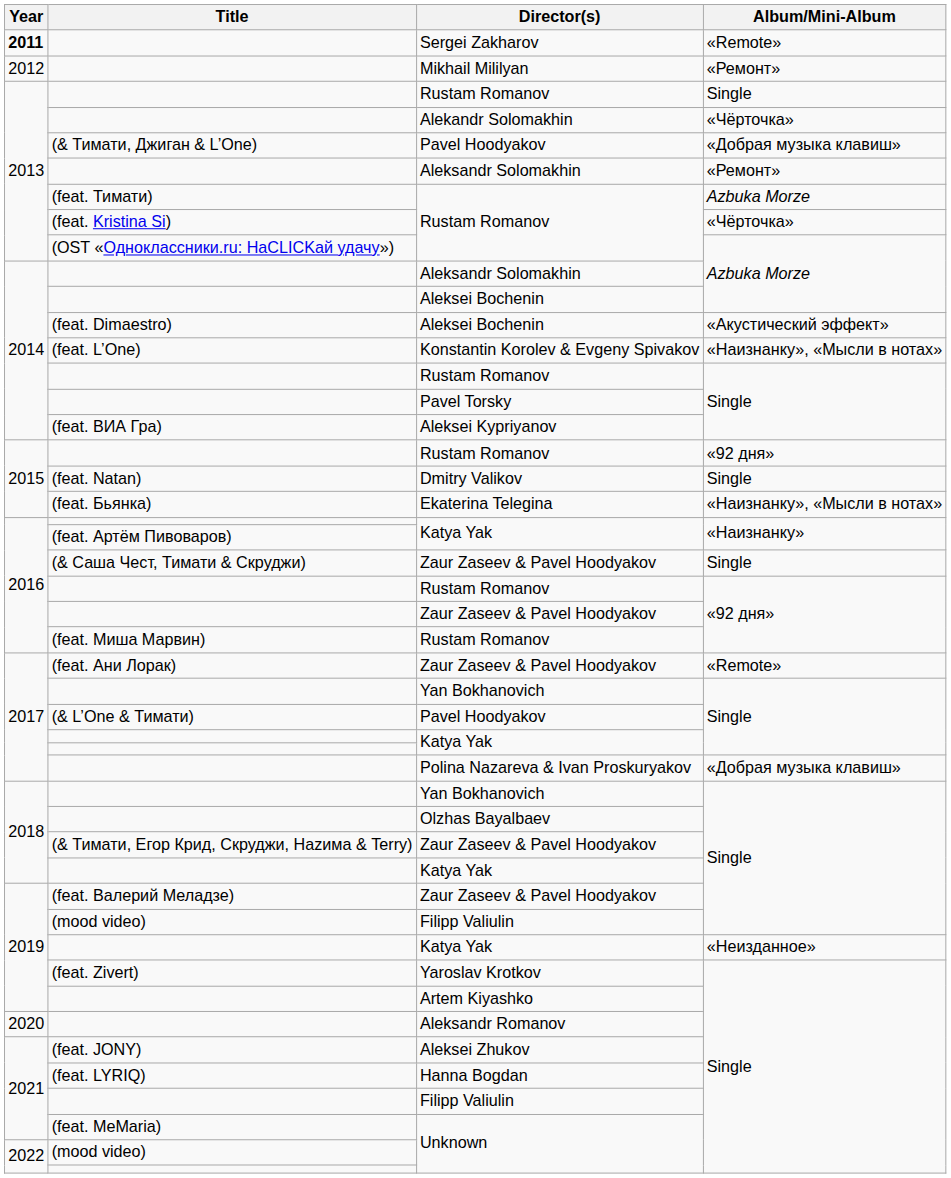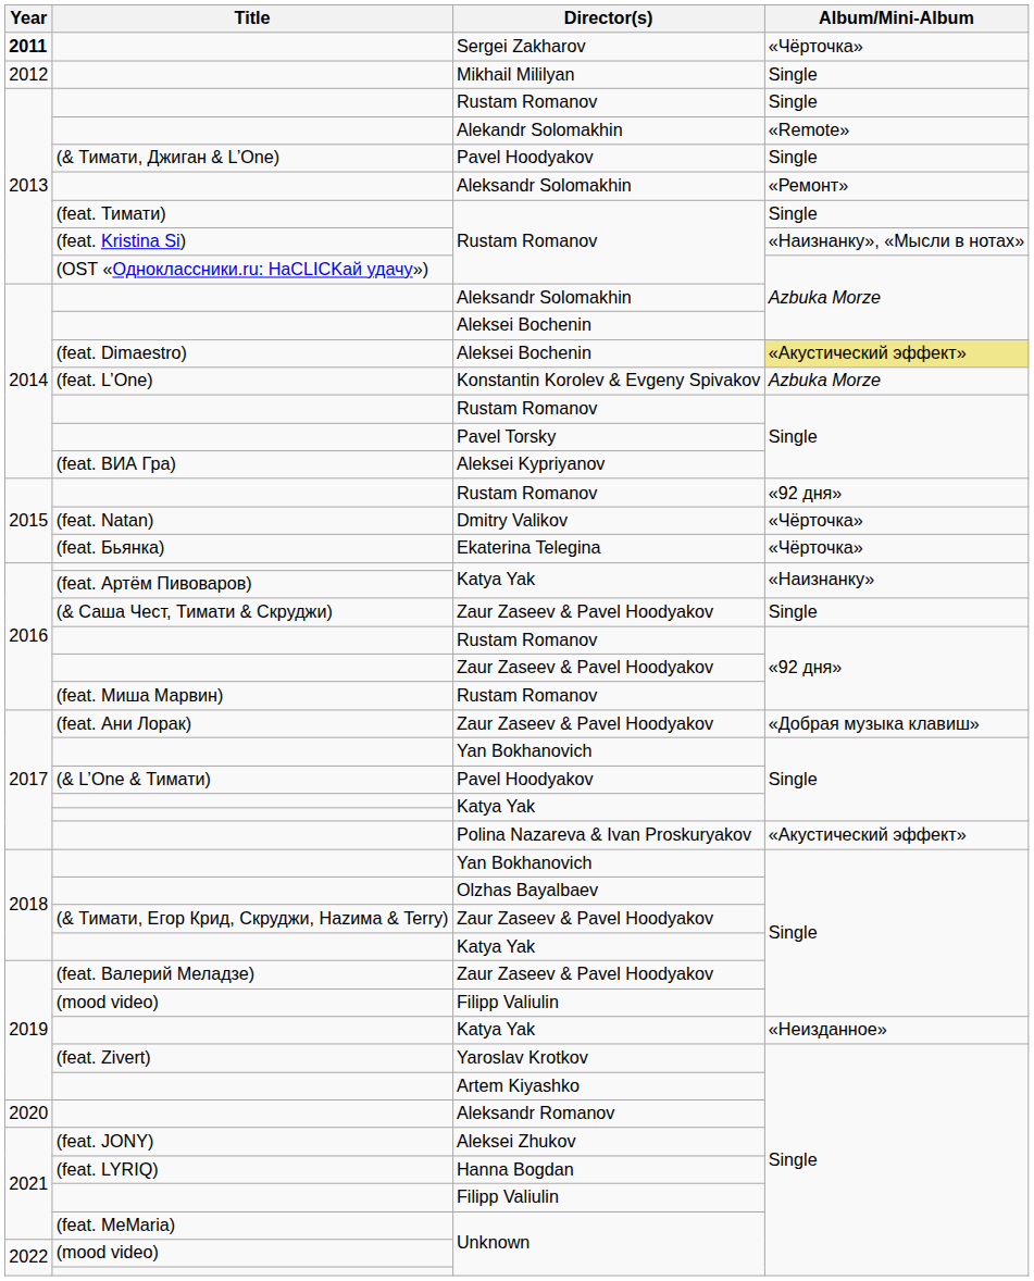Sergei Zakharov | Album/Mini-Album: «Remote» -> «Чёрточка»
Mikhail Mililyan | Album/Mini-Album: «Ремонт» -> Single
Alekandr Solomakhin | Album/Mini-Album: «Чёрточка» -> «Remote»
(& Тимати, Джиган & L’One) / Pavel Hoodyakov | Album/Mini-Album: «Добрая музыка клавиш» -> Single
(feat. Тимати) / Rustam Romanov | Album/Mini-Album: Azbuka Morze -> Single
(feat. Kristina Si) / Rustam Romanov | Album/Mini-Album: «Чёрточка» -> «Наизнанку», «Мысли в нотах»
(feat. Dimaestro) / Aleksei Bochenin | Album/Mini-Album: no background -> khaki background
Konstantin Korolev & Evgeny Spivakov | Album/Mini-Album: «Наизнанку», «Мысли в нотах» -> Azbuka Morze
Dmitry Valikov | Album/Mini-Album: Single -> «Чёрточка»
Ekaterina Telegina | Album/Mini-Album: «Наизнанку», «Мысли в нотах» -> «Чёрточка»
(feat. Ани Лорак) / Zaur Zaseev & Pavel Hoodyakov | Album/Mini-Album: «Remote» -> «Добрая музыка клавиш»
Polina Nazareva & Ivan Proskuryakov | Album/Mini-Album: «Добрая музыка клавиш» -> «Акустический эффект»
